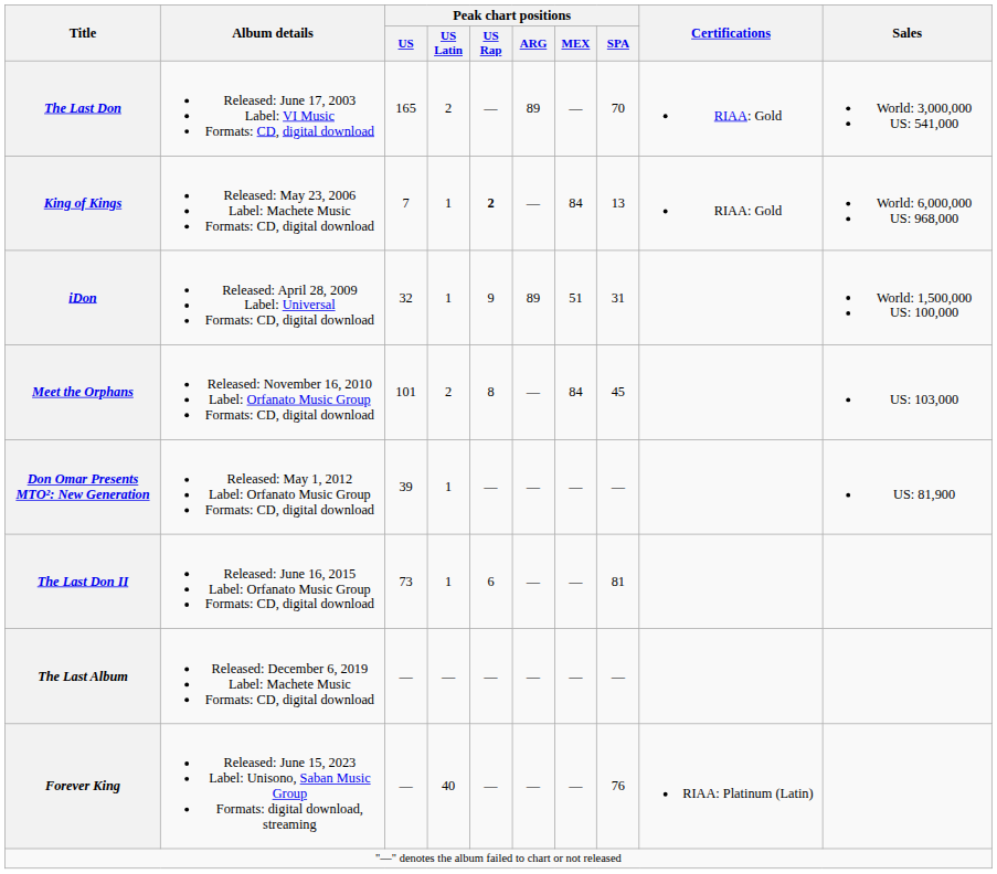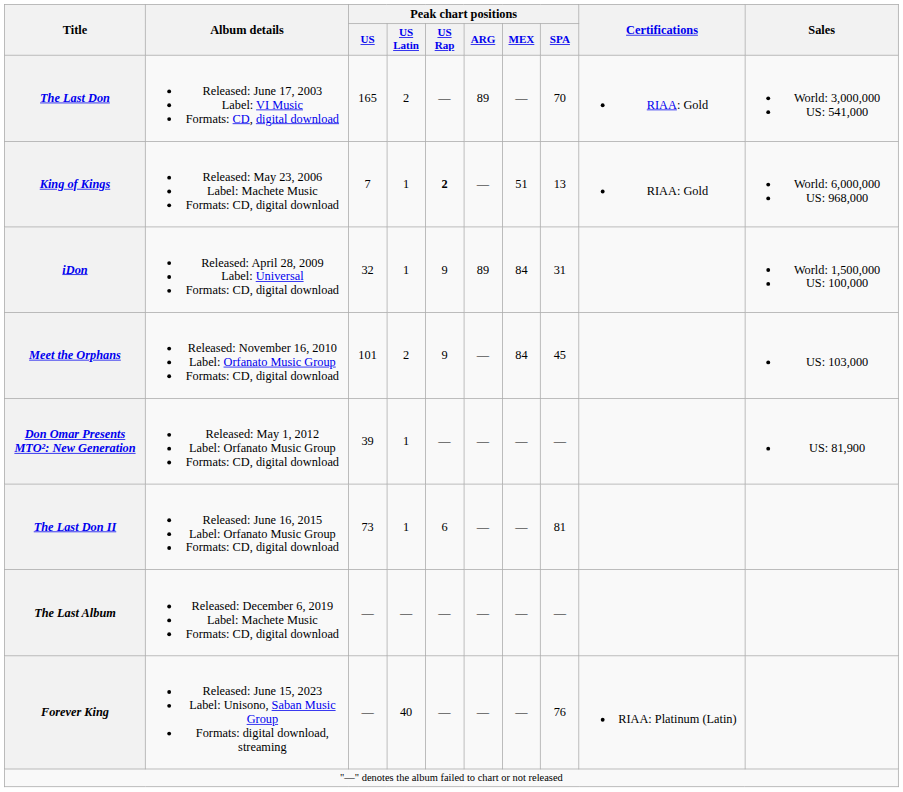King of Kings | Peak chart positions / MEX: 84 -> 51
iDon | Peak chart positions / MEX: 51 -> 84
Meet the Orphans | Peak chart positions / US Rap: 8 -> 9
